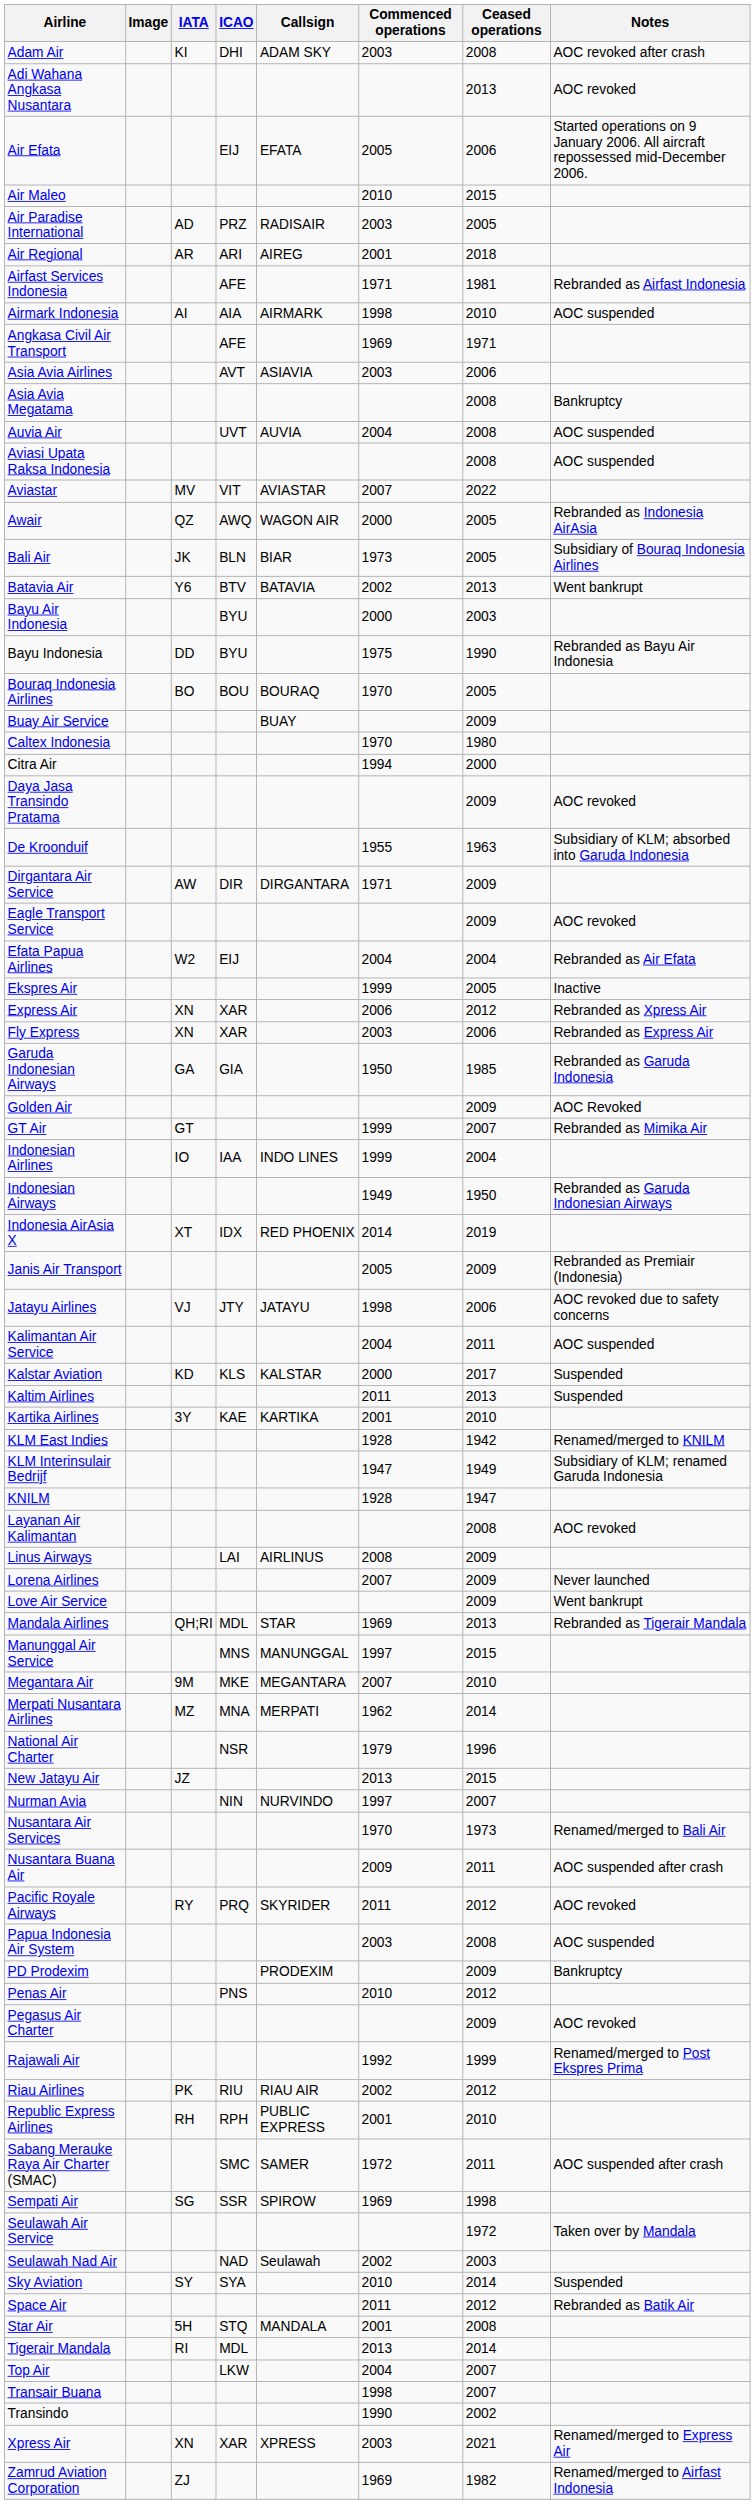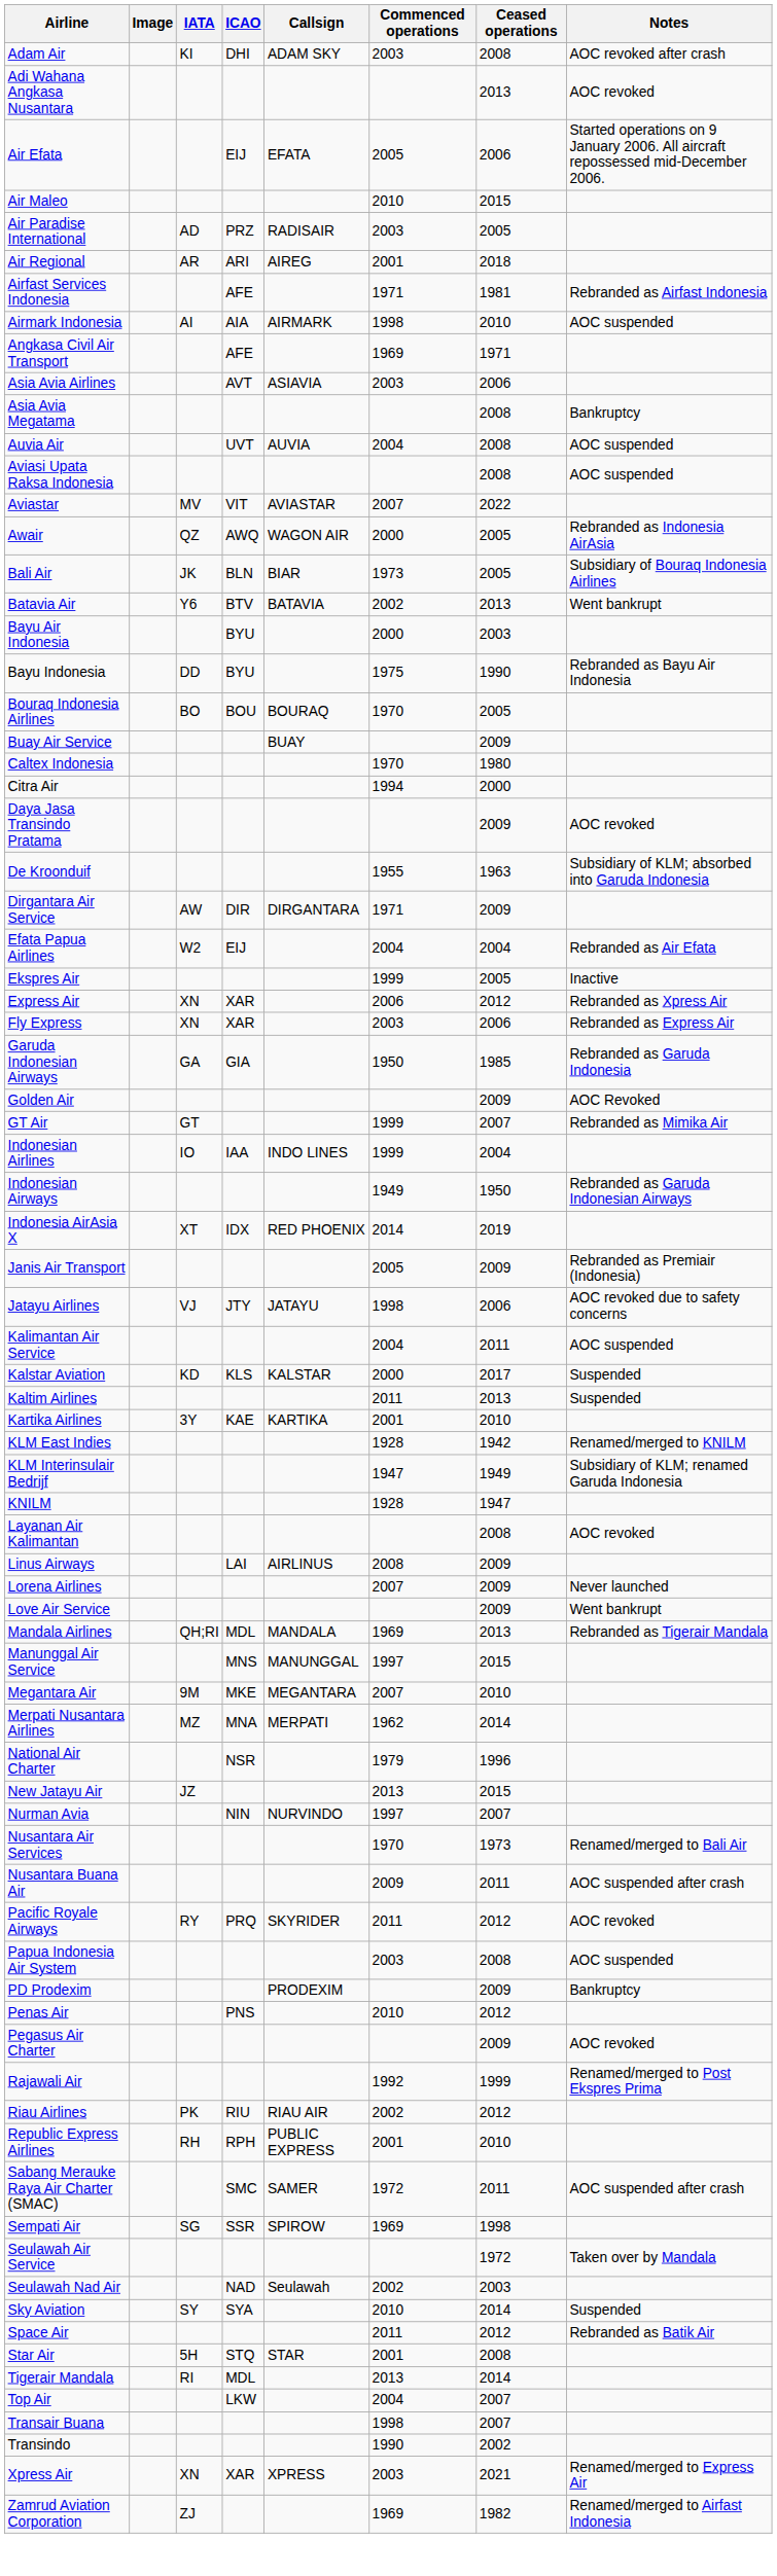- row: Eagle Transport Service | 2009 | AOC revoked
Mandala Airlines | Callsign: STAR -> MANDALA
Star Air | Callsign: MANDALA -> STAR
